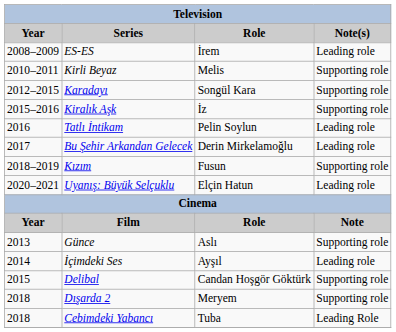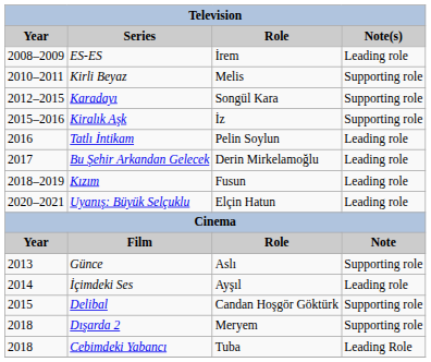Kızım | Note(s): Supporting role -> Leading role
